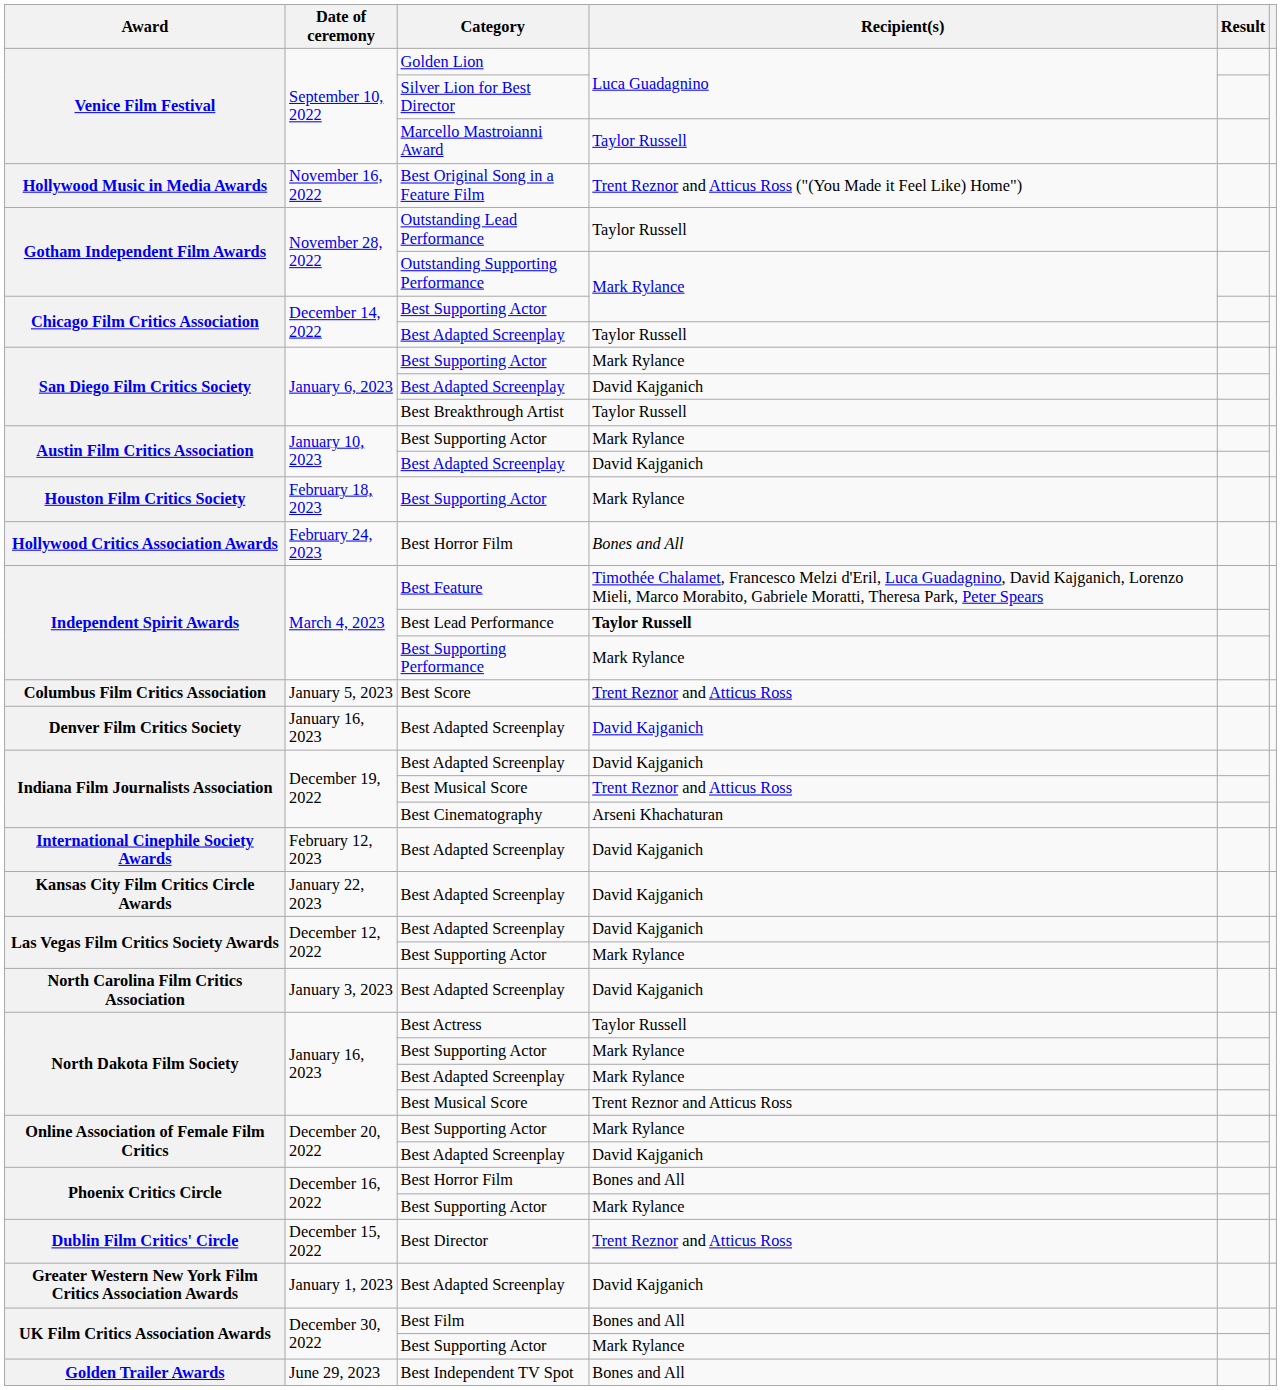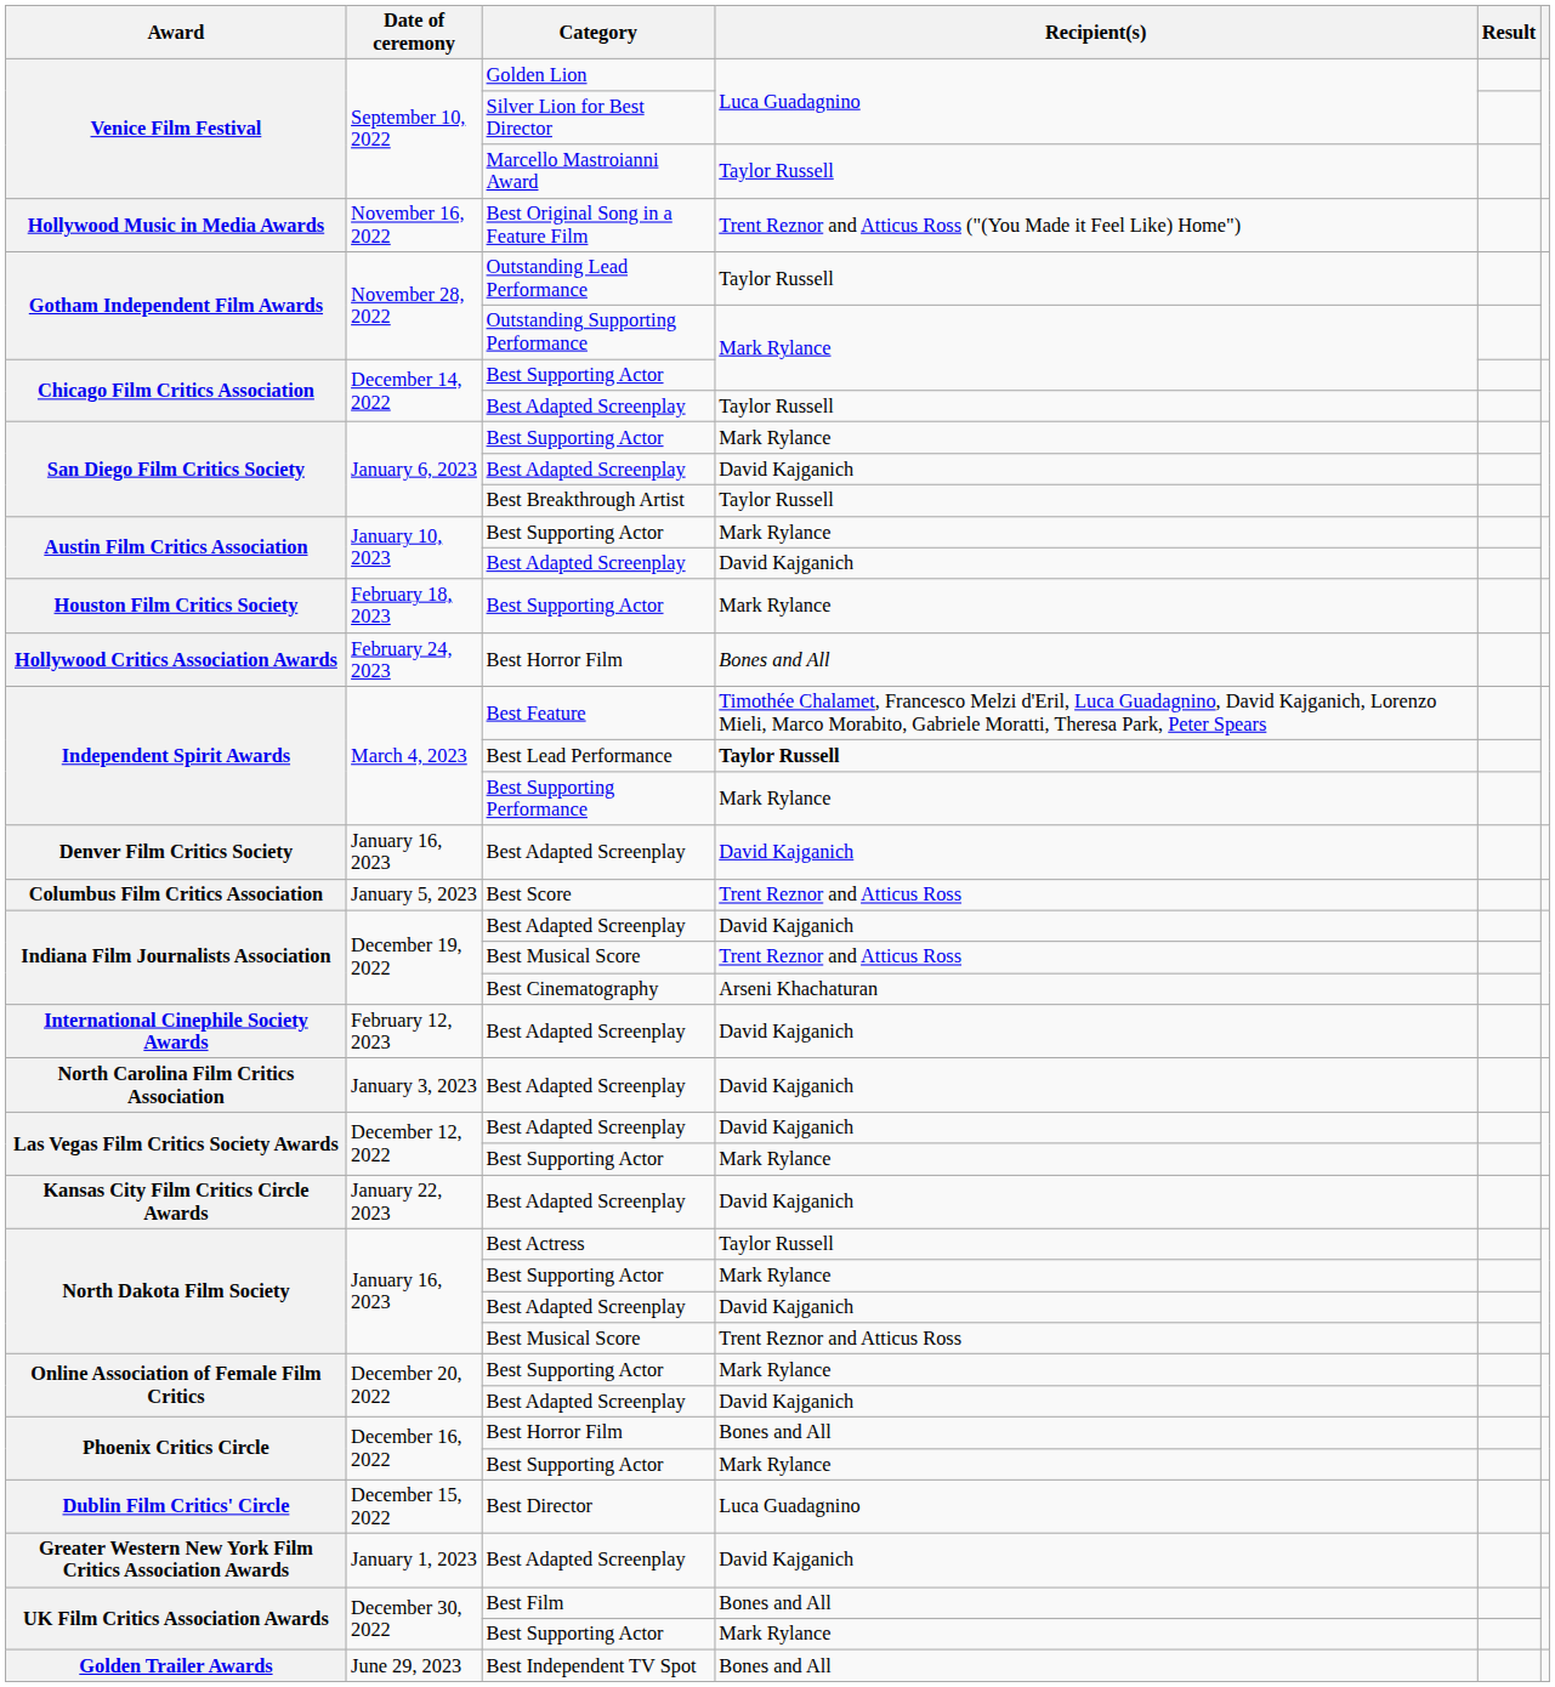rows swapped: Columbus Film Critics Association <-> Denver Film Critics Society
rows swapped: Kansas City Film Critics Circle Awards <-> North Carolina Film Critics Association
North Dakota Film Society / Best Adapted Screenplay | Recipient(s): Mark Rylance -> David Kajganich
Dublin Film Critics' Circle | Recipient(s): Trent Reznor and Atticus Ross -> Luca Guadagnino
